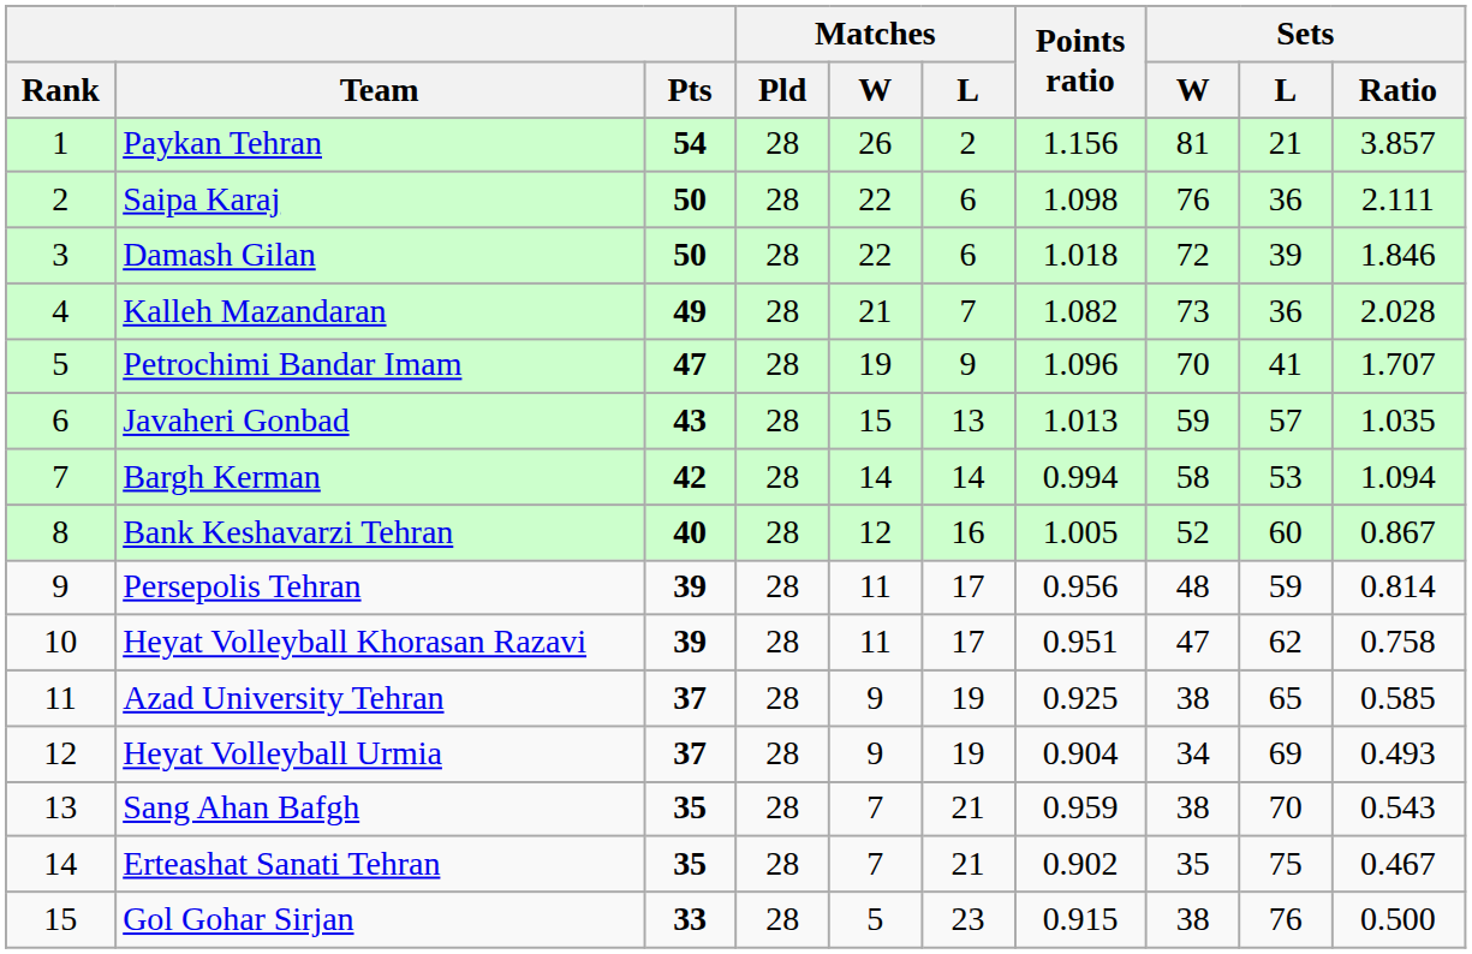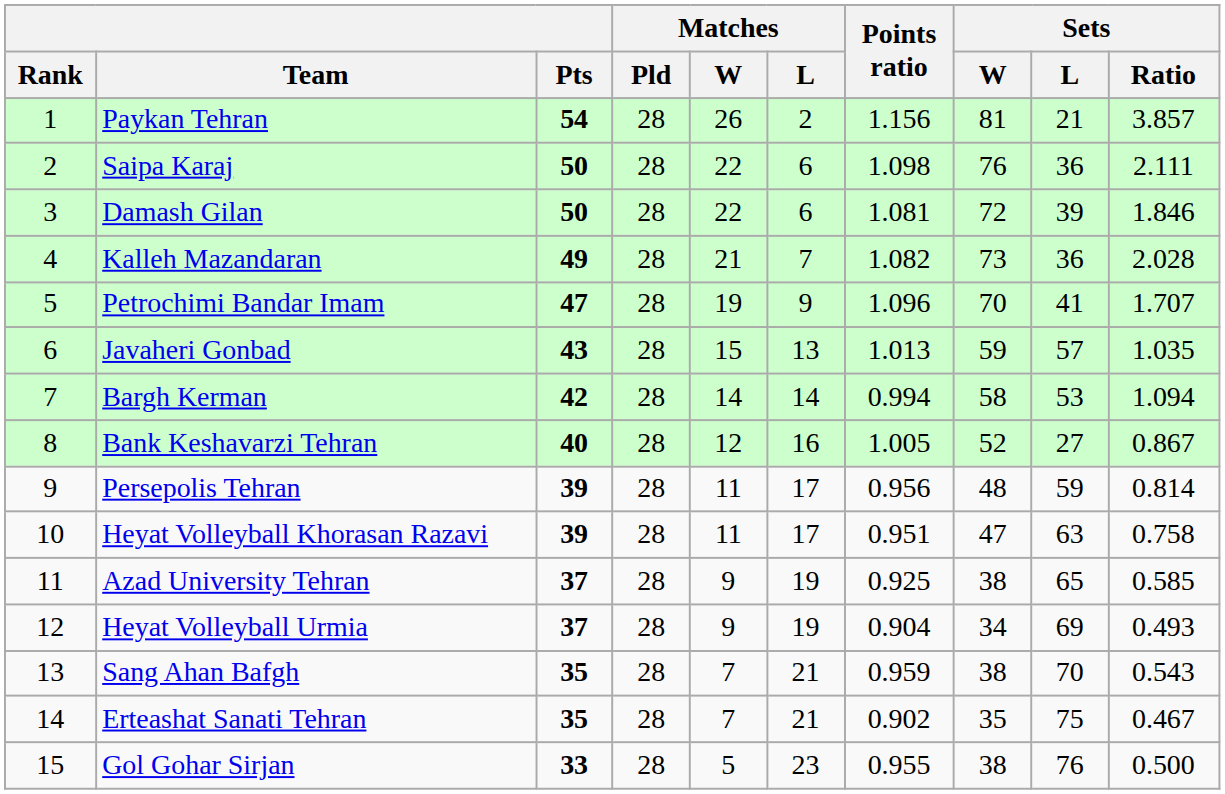Damash Gilan | Points ratio: 1.018 -> 1.081
Bank Keshavarzi Tehran | Sets / L: 60 -> 27
Heyat Volleyball Khorasan Razavi | Sets / L: 62 -> 63
Gol Gohar Sirjan | Points ratio: 0.915 -> 0.955
